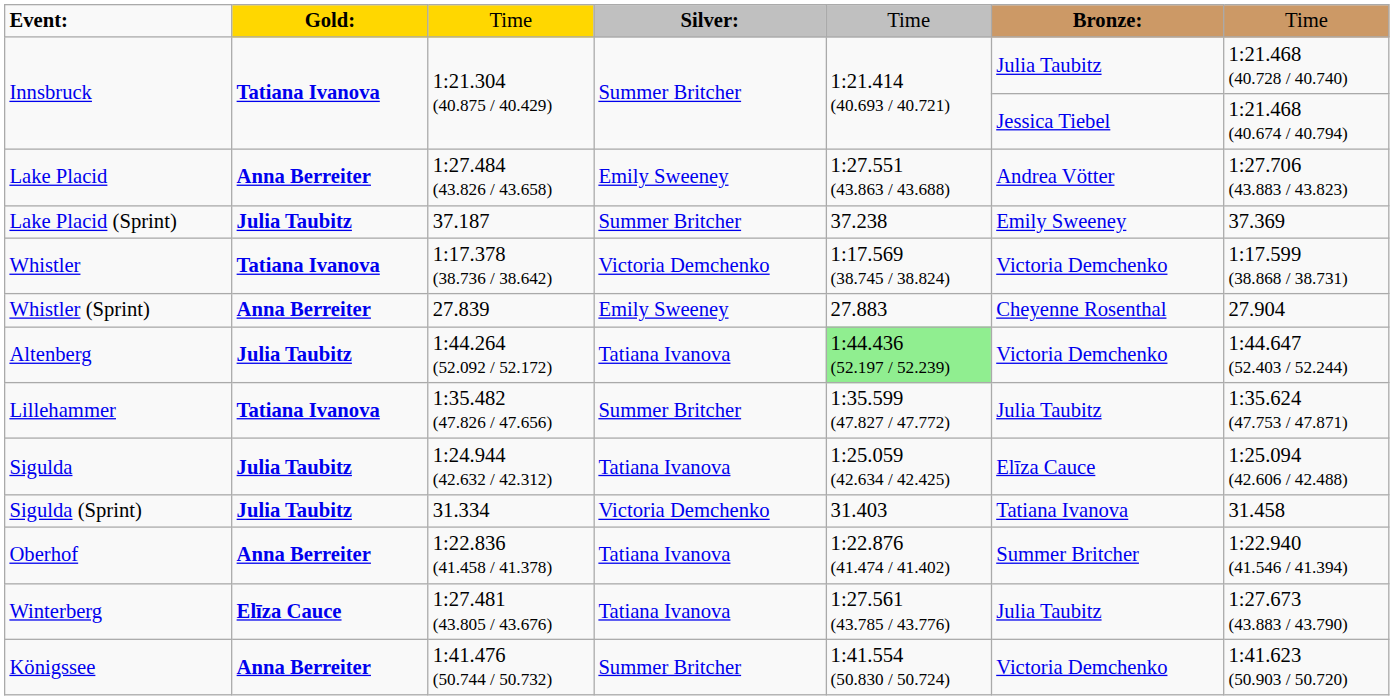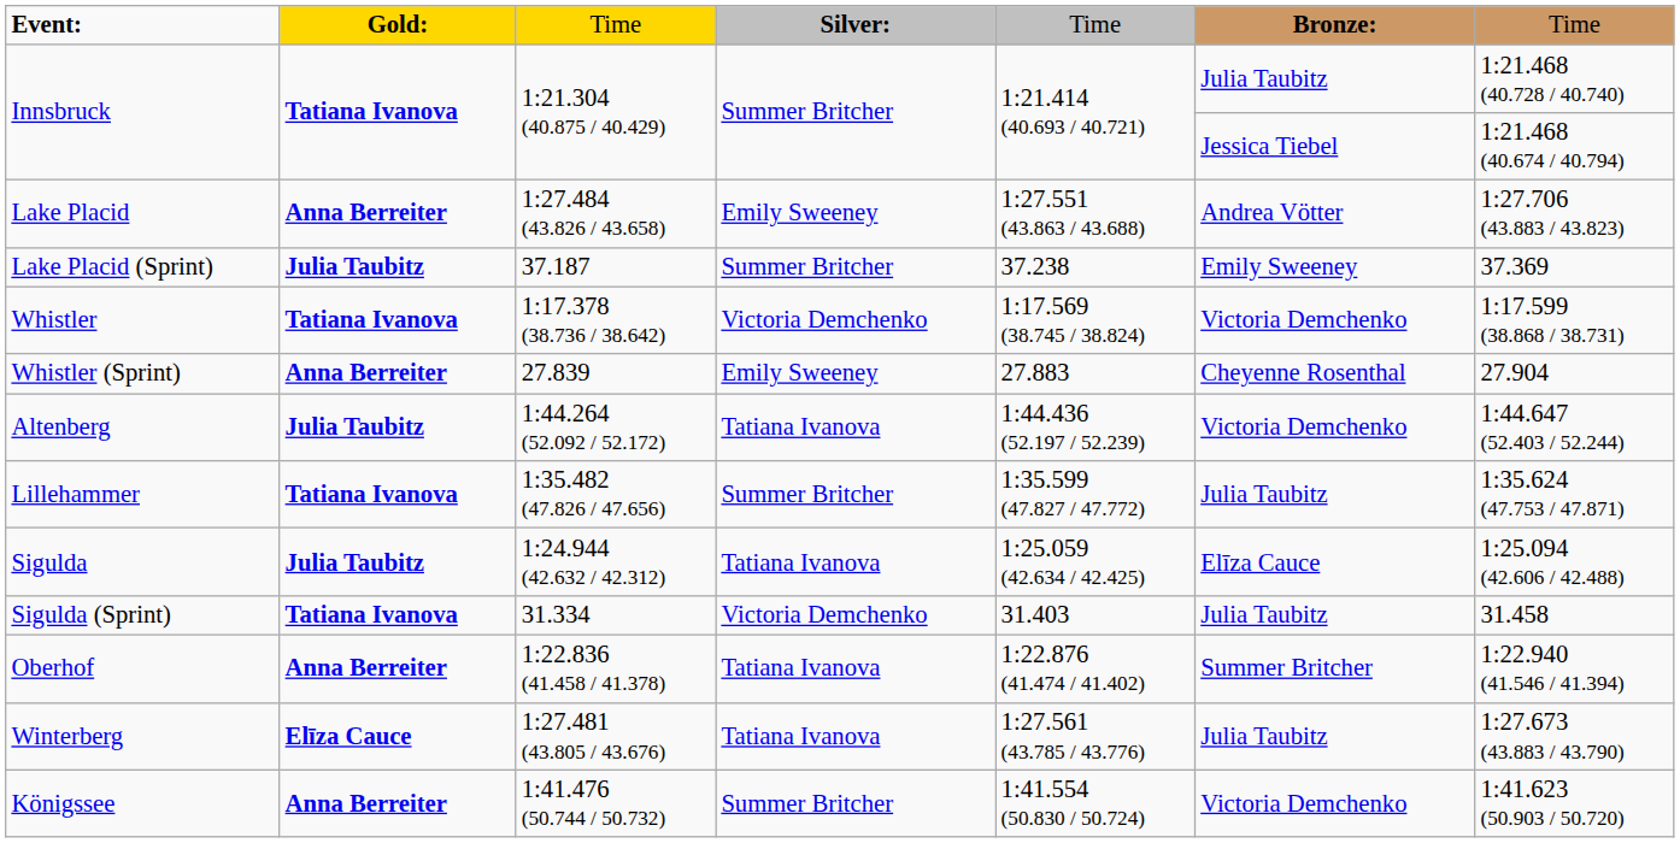Altenberg | column 5: lightgreen background -> no background
Sigulda (Sprint) | column 2: Julia Taubitz -> Tatiana Ivanova
Sigulda (Sprint) | column 6: Tatiana Ivanova -> Julia Taubitz
